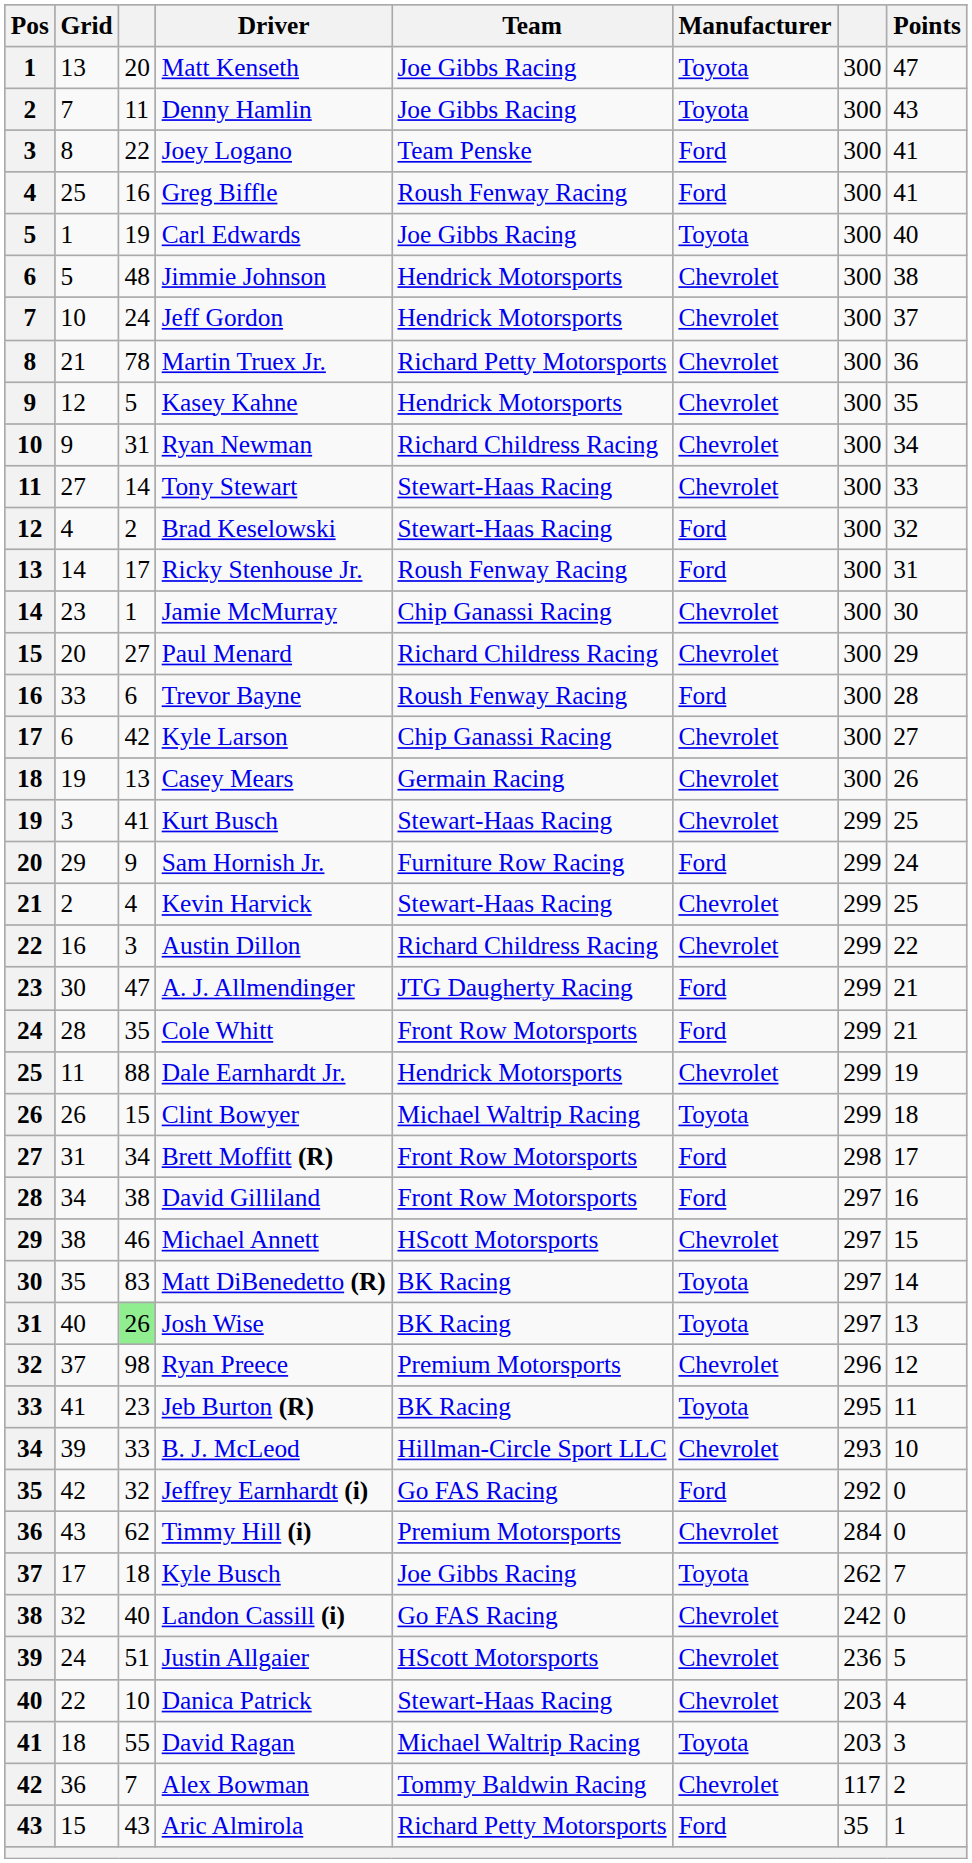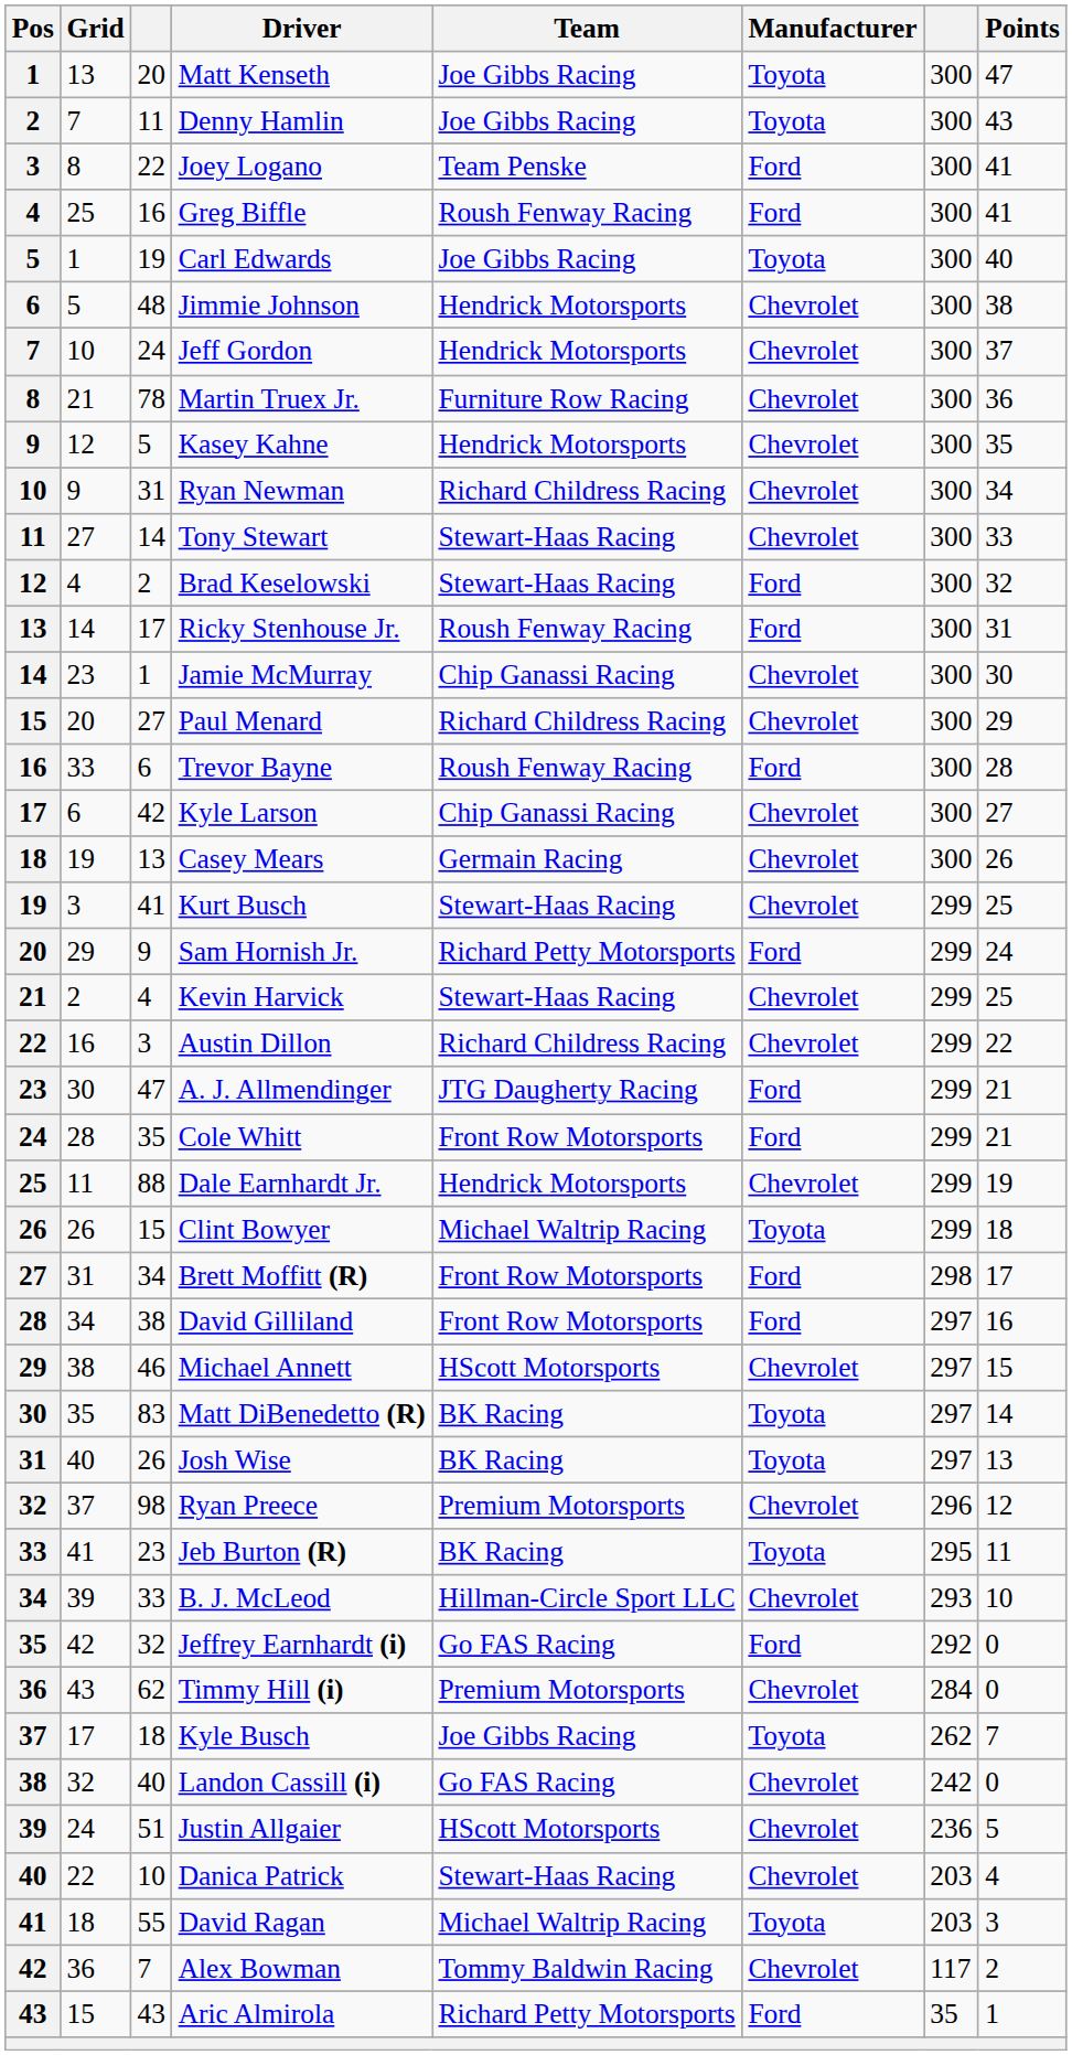Martin Truex Jr. | Team: Richard Petty Motorsports -> Furniture Row Racing
Sam Hornish Jr. | Team: Furniture Row Racing -> Richard Petty Motorsports
Josh Wise | column 3: lightgreen background -> no background
